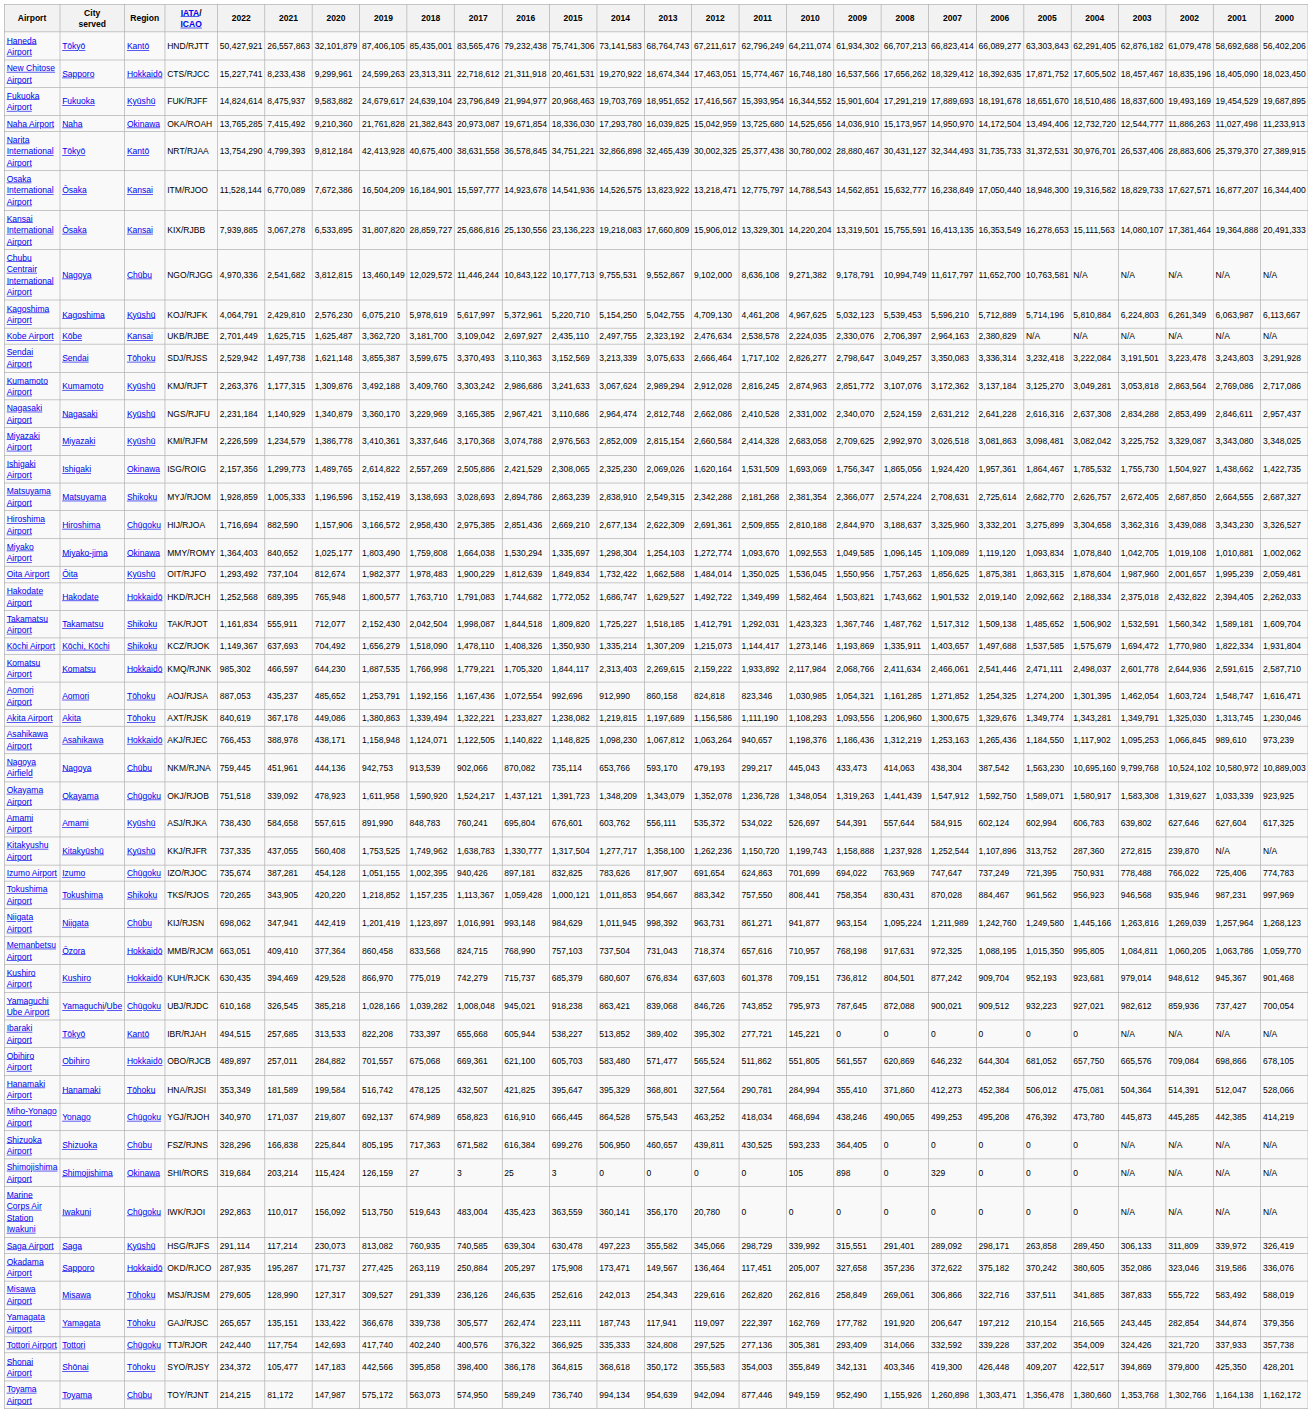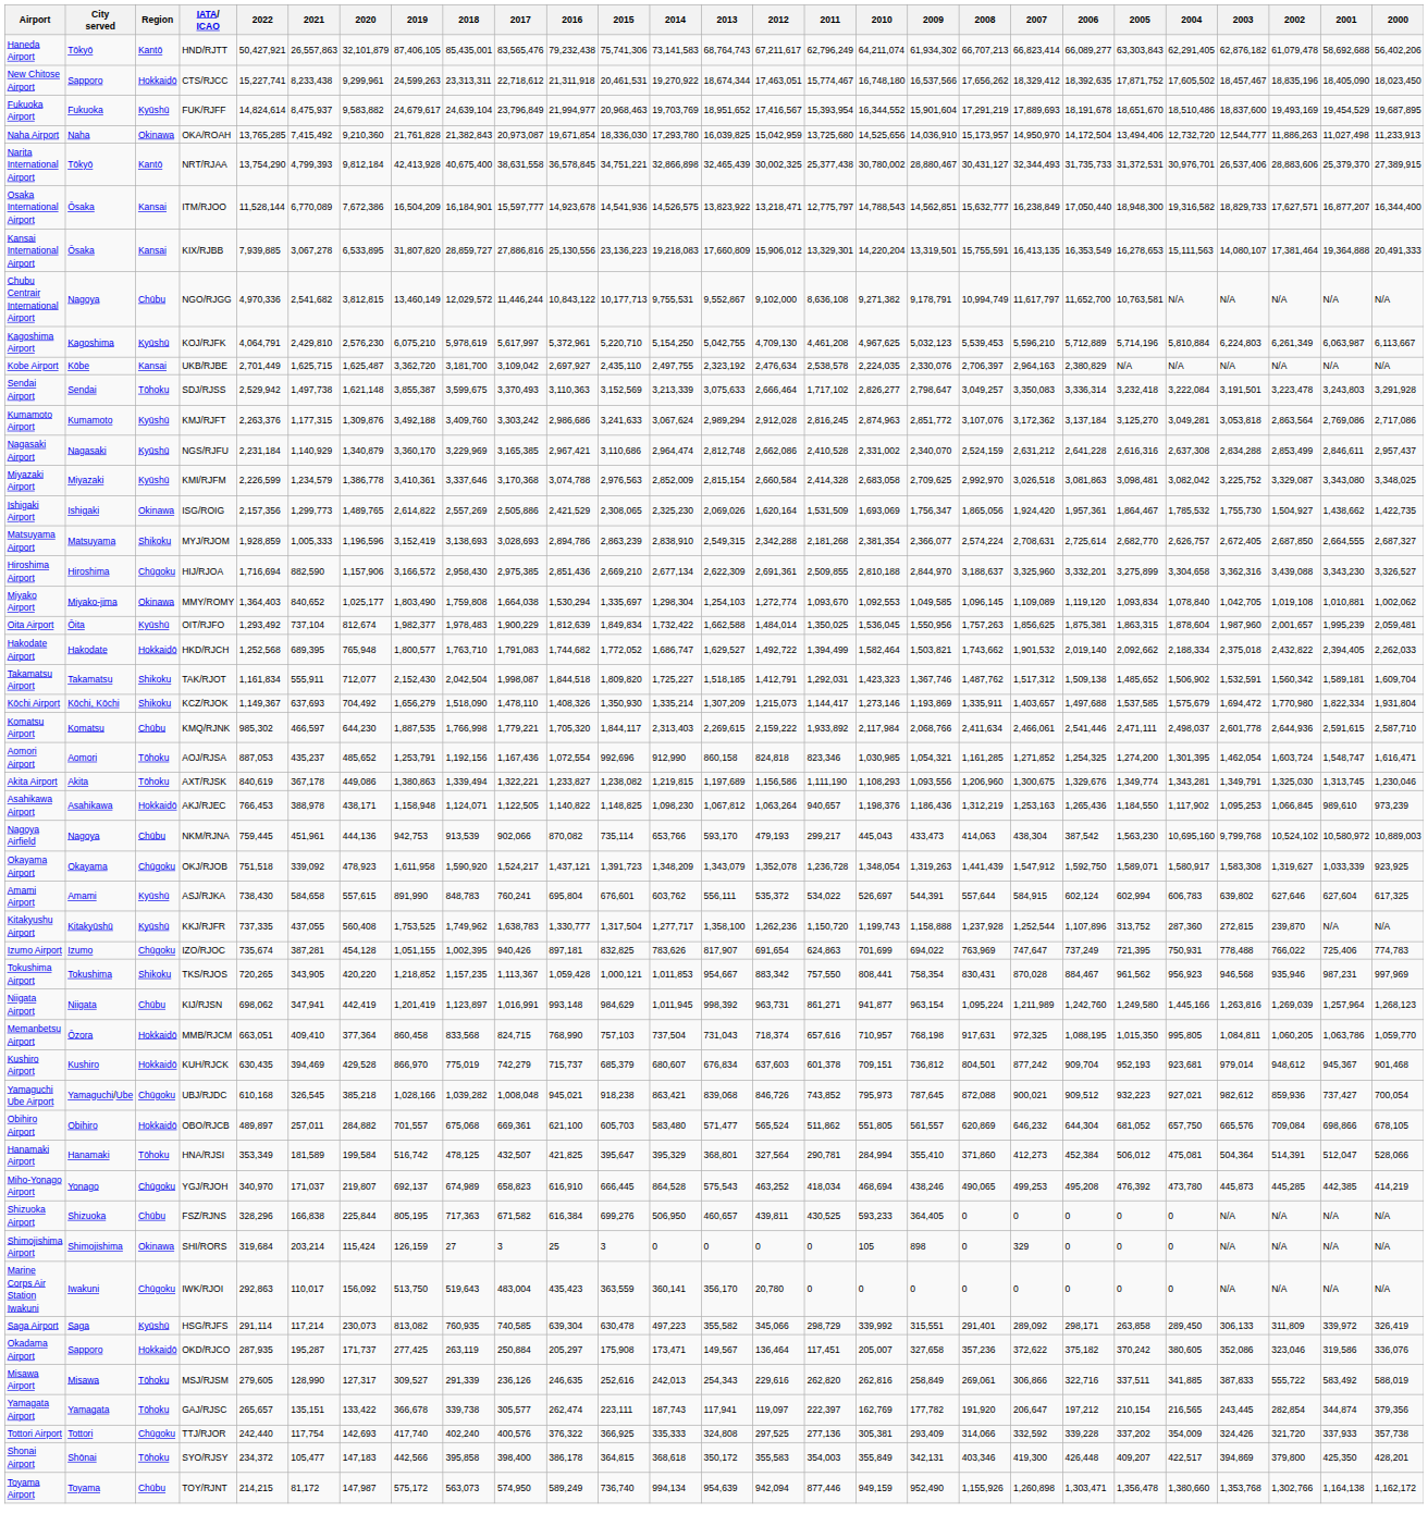Kansai International Airport | 2017: 25,686,816 -> 27,886,816
Hakodate Airport | 2011: 1,349,499 -> 1,394,499
Komatsu Airport | Region: Hokkaidō -> Chūbu
- row: Ibaraki Airport | Tōkyō | Kantō | IBR/RJAH | 494,515 | 257,685 | 313,533 | 822,208 | 733,397 | 655,668 | 605,944 | 538,227 | 513,852 | 389,402 | 395,302 | 277,721 | 145,221 | 0 | 0 | 0 | 0 | 0 | 0 | N/A | N/A | N/A | N/A
